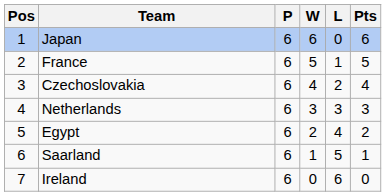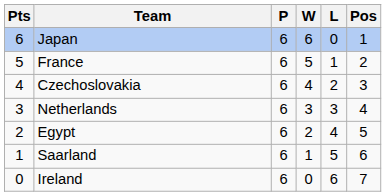columns swapped: Pos <-> Pts
